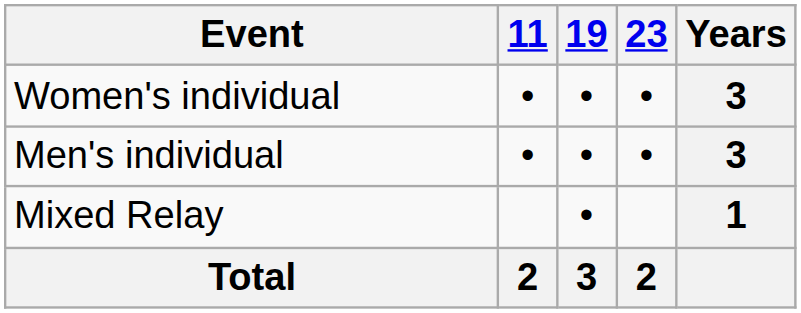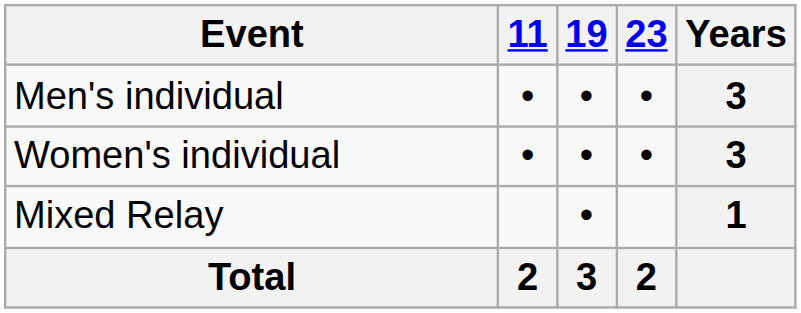rows swapped: Men's individual <-> Women's individual
